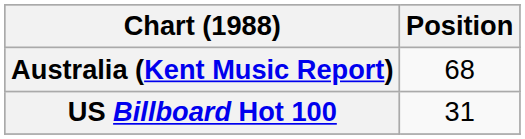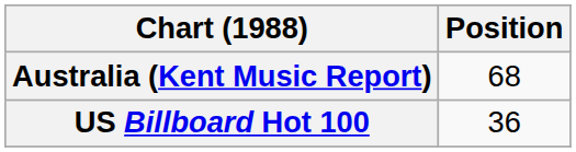US Billboard Hot 100 | Position: 31 -> 36
